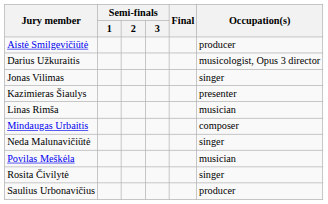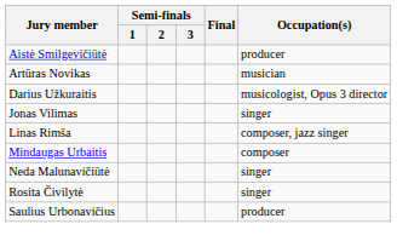+ row: Artūras Novikas | musician
- row: Kazimieras Šiaulys | presenter
Linas Rimša | Occupation(s): musician -> composer, jazz singer
- row: Povilas Meškėla | musician
